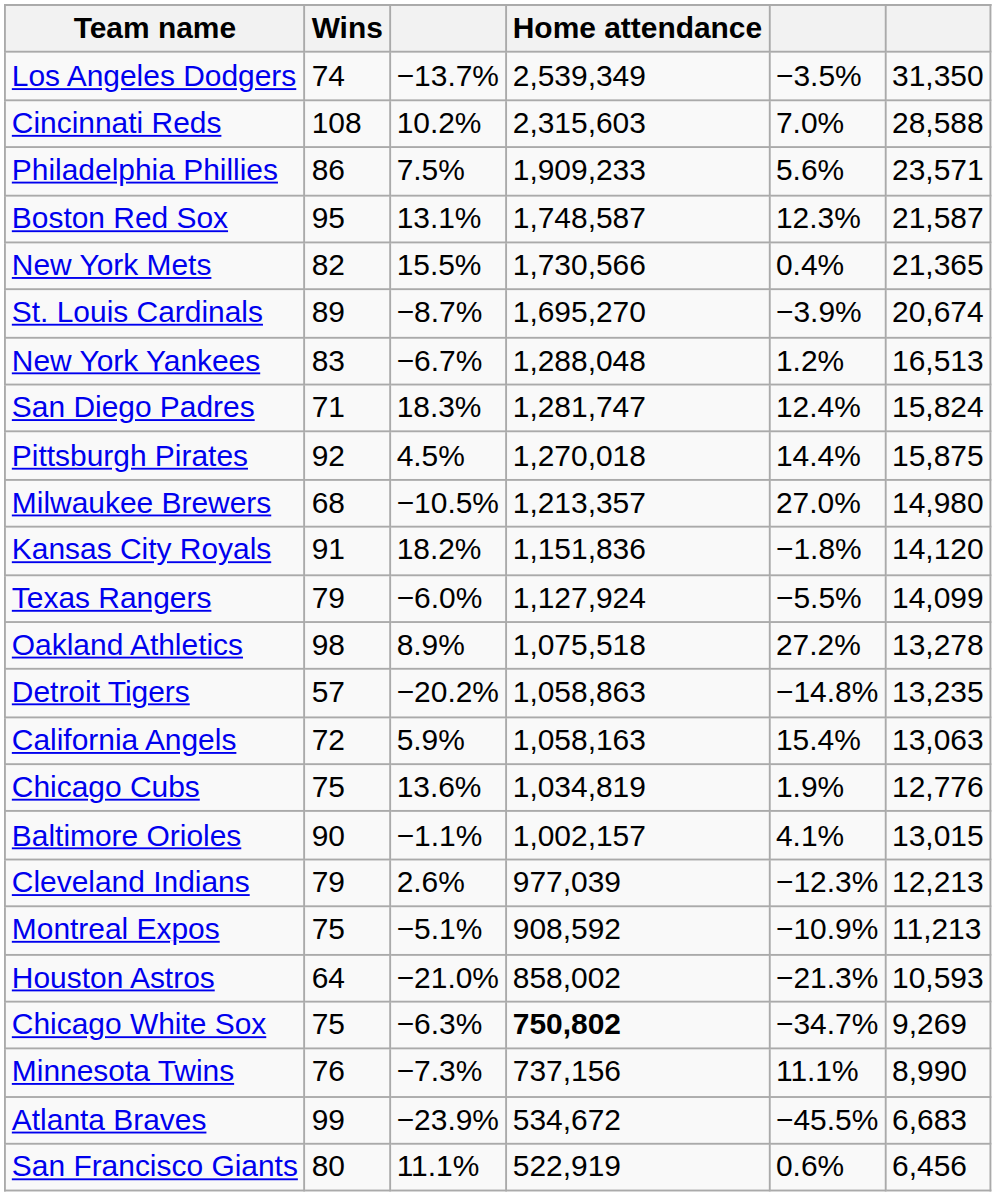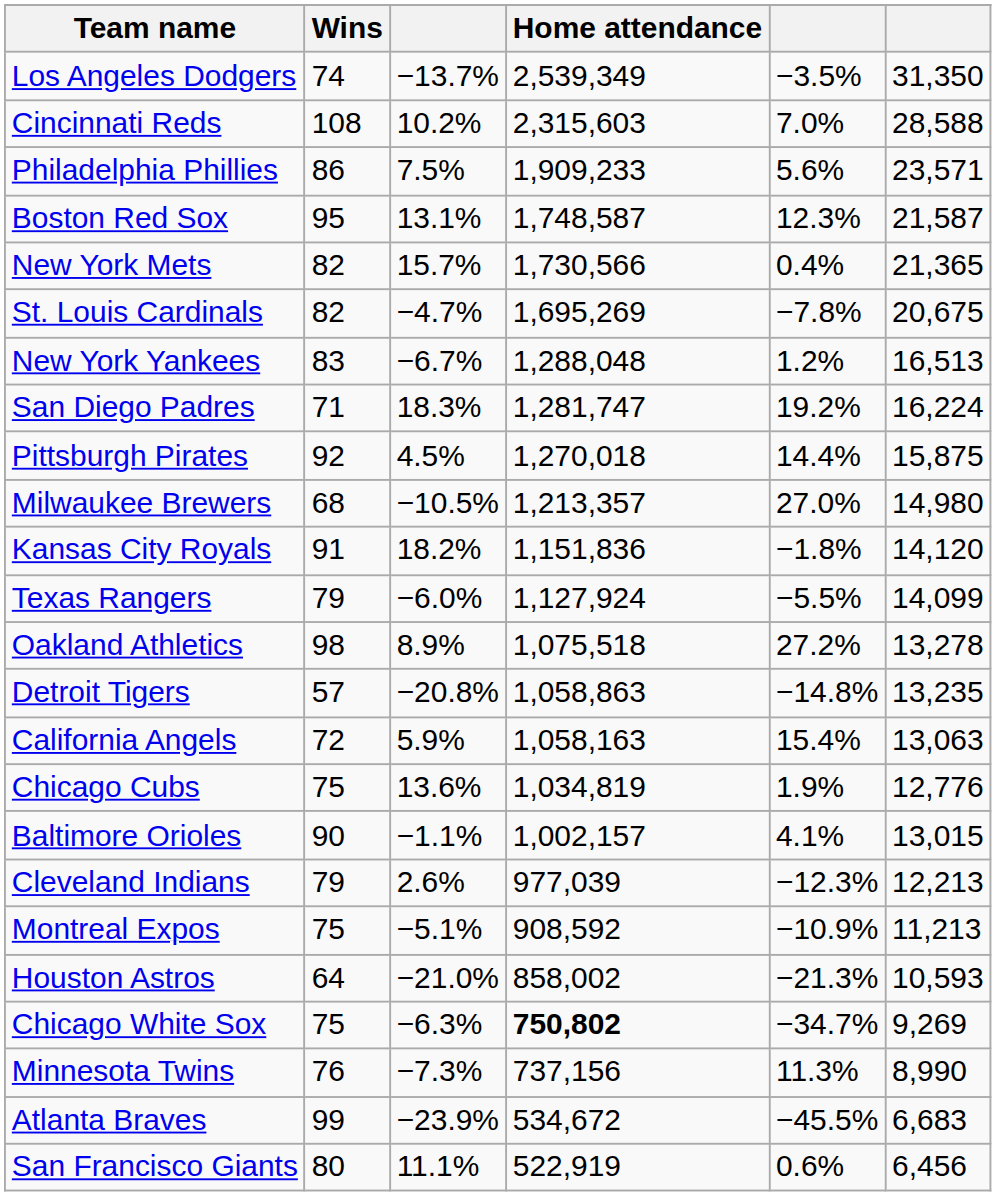New York Mets | column 3: 15.5% -> 15.7%
St. Louis Cardinals | Wins: 89 -> 82
St. Louis Cardinals | column 3: −8.7% -> −4.7%
St. Louis Cardinals | Home attendance: 1,695,270 -> 1,695,269
St. Louis Cardinals | column 5: −3.9% -> −7.8%
St. Louis Cardinals | column 6: 20,674 -> 20,675
San Diego Padres | column 5: 12.4% -> 19.2%
San Diego Padres | column 6: 15,824 -> 16,224
Detroit Tigers | column 3: −20.2% -> −20.8%
Minnesota Twins | column 5: 11.1% -> 11.3%
